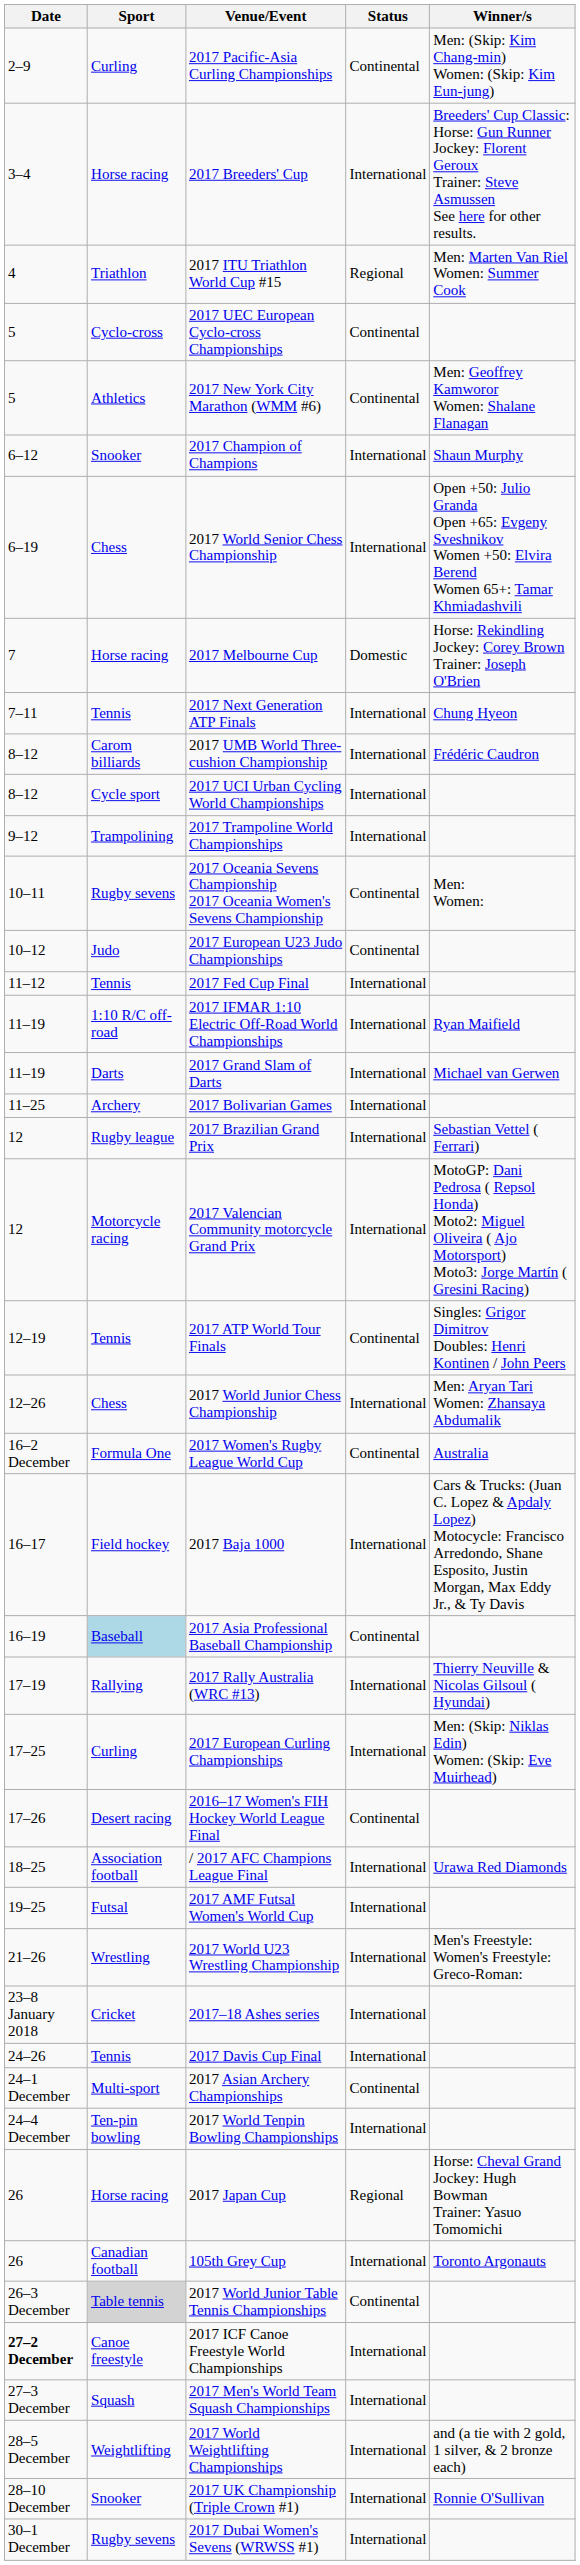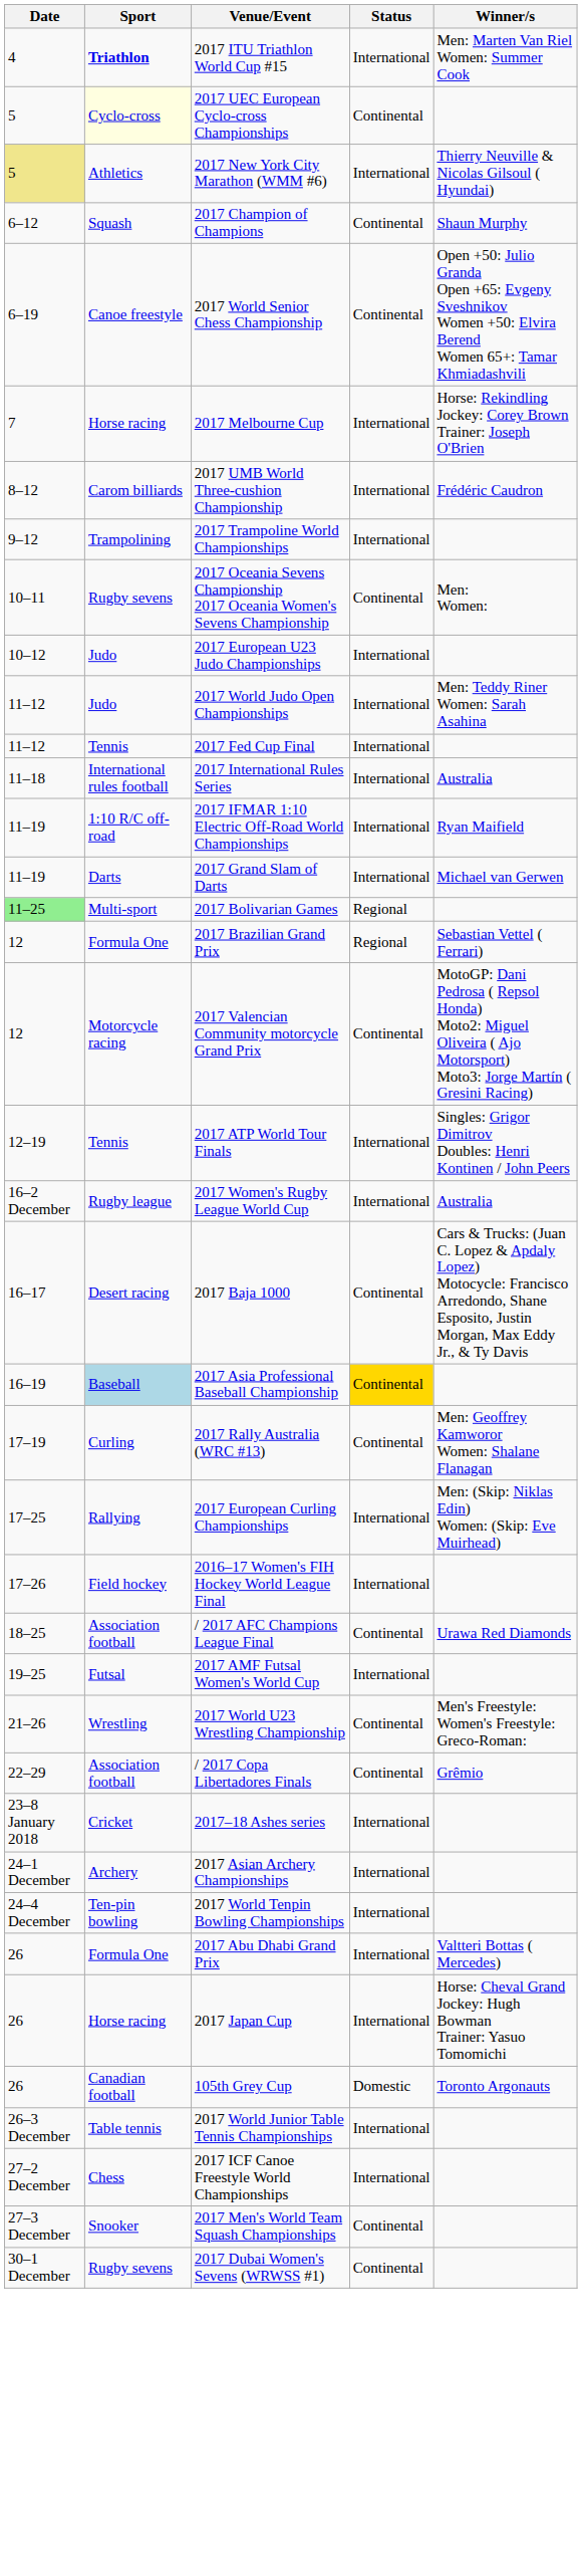- row: 2–9 | Curling | 2017 Pacific-Asia Curling Championships | Continental | Men: (Skip: Kim Chang-min) Women: (Skip: Kim Eun-jung)
- row: 3–4 | Horse racing | 2017 Breeders' Cup | International | Breeders' Cup Classic: Horse: Gun Runner Jockey: Florent Geroux Trainer: Steve Asmussen See here for other results.
2017 ITU Triathlon World Cup #15 | Sport: normal -> bold
2017 ITU Triathlon World Cup #15 | Status: Regional -> International
2017 UEC European Cyclo-cross Championships | Sport: no background -> lightyellow background
2017 New York City Marathon (WMM #6) | Date: no background -> khaki background
2017 New York City Marathon (WMM #6) | Status: Continental -> International
2017 New York City Marathon (WMM #6) | Winner/s: Men: Geoffrey Kamworor Women: Shalane Flanagan -> Thierry Neuville & Nicolas Gilsoul ( Hyundai)
2017 Champion of Champions | Sport: Snooker -> Squash
2017 Champion of Champions | Status: International -> Continental
2017 World Senior Chess Championship | Sport: Chess -> Canoe freestyle
2017 World Senior Chess Championship | Status: International -> Continental
2017 Melbourne Cup | Status: Domestic -> International
- row: 7–11 | Tennis | 2017 Next Generation ATP Finals | International | Chung Hyeon
- row: 8–12 | Cycle sport | 2017 UCI Urban Cycling World Championships | International
2017 European U23 Judo Championships | Status: Continental -> International
+ row: 11–12 | Judo | 2017 World Judo Open Championships | International | Men: Teddy Riner Women: Sarah Asahina
+ row: 11–18 | International rules football | 2017 International Rules Series | International | Australia
2017 Bolivarian Games | Date: no background -> lightgreen background
2017 Bolivarian Games | Sport: Archery -> Multi-sport
2017 Bolivarian Games | Status: International -> Regional
2017 Brazilian Grand Prix | Sport: Rugby league -> Formula One
2017 Brazilian Grand Prix | Status: International -> Regional
2017 Valencian Community motorcycle Grand Prix | Status: International -> Continental
2017 ATP World Tour Finals | Status: Continental -> International
- row: 12–26 | Chess | 2017 World Junior Chess Championship | International | Men: Aryan Tari Women: Zhansaya Abdumalik
2017 Women's Rugby League World Cup | Sport: Formula One -> Rugby league
2017 Women's Rugby League World Cup | Status: Continental -> International
2017 Baja 1000 | Sport: Field hockey -> Desert racing
2017 Baja 1000 | Status: International -> Continental
2017 Asia Professional Baseball Championship | Status: no background -> gold background
2017 Rally Australia (WRC #13) | Sport: Rallying -> Curling
2017 Rally Australia (WRC #13) | Status: International -> Continental
2017 Rally Australia (WRC #13) | Winner/s: Thierry Neuville & Nicolas Gilsoul ( Hyundai) -> Men: Geoffrey Kamworor Women: Shalane Flanagan
2017 European Curling Championships | Sport: Curling -> Rallying
2016–17 Women's FIH Hockey World League Final | Sport: Desert racing -> Field hockey
2016–17 Women's FIH Hockey World League Final | Status: Continental -> International
/ 2017 AFC Champions League Final | Status: International -> Continental
2017 World U23 Wrestling Championship | Status: International -> Continental
+ row: 22–29 | Association football | / 2017 Copa Libertadores Finals | Continental | Grêmio
- row: 24–26 | Tennis | 2017 Davis Cup Final | International
2017 Asian Archery Championships | Sport: Multi-sport -> Archery
2017 Asian Archery Championships | Status: Continental -> International
+ row: 26 | Formula One | 2017 Abu Dhabi Grand Prix | International | Valtteri Bottas ( Mercedes)
2017 Japan Cup | Status: Regional -> International
105th Grey Cup | Status: International -> Domestic
2017 World Junior Table Tennis Championships | Sport: lightgrey background -> no background
2017 World Junior Table Tennis Championships | Status: Continental -> International
2017 ICF Canoe Freestyle World Championships | Date: bold -> normal
2017 ICF Canoe Freestyle World Championships | Sport: Canoe freestyle -> Chess
2017 Men's World Team Squash Championships | Sport: Squash -> Snooker
2017 Men's World Team Squash Championships | Status: International -> Continental
- row: 28–5 December | Weightlifting | 2017 World Weightlifting Championships | International | and (a tie with 2 gold, 1 silver, & 2 bronze each)
- row: 28–10 December | Snooker | 2017 UK Championship (Triple Crown #1) | International | Ronnie O'Sullivan
2017 Dubai Women's Sevens (WRWSS #1) | Status: International -> Continental
